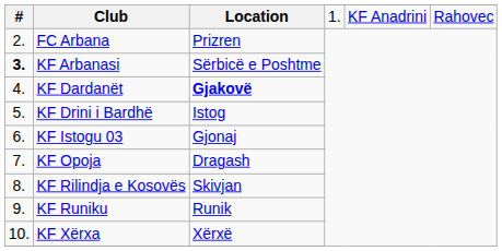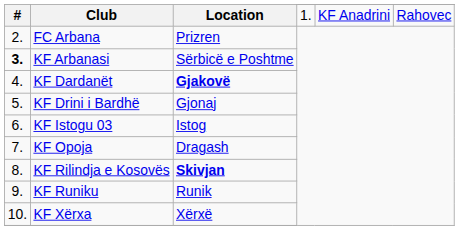KF Drini i Bardhë | Location: Istog -> Gjonaj
KF Istogu 03 | Location: Gjonaj -> Istog
KF Rilindja e Kosovës | Location: normal -> bold
